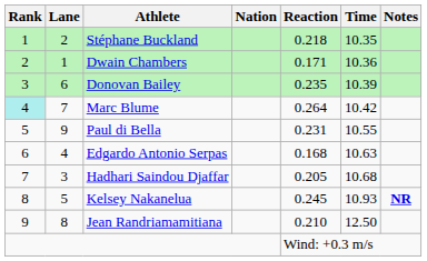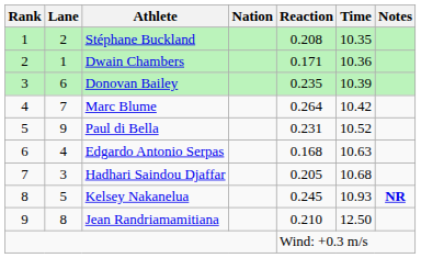Stéphane Buckland | Reaction: 0.218 -> 0.208
Marc Blume | Rank: paleturquoise background -> no background
Paul di Bella | Time: 10.55 -> 10.52
